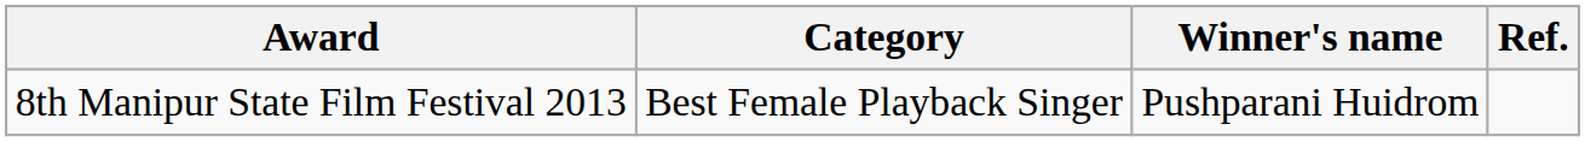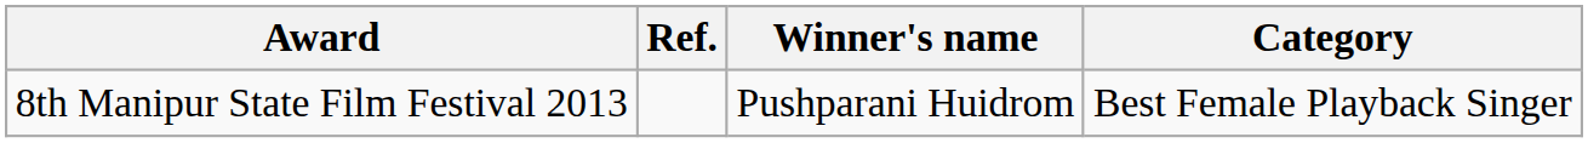columns swapped: Category <-> Ref.
